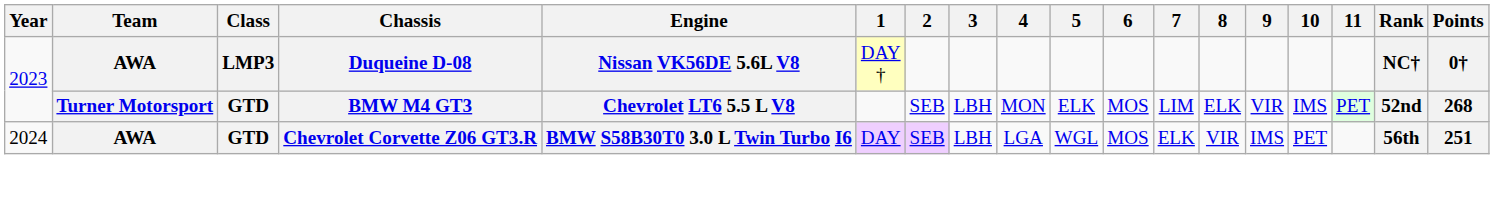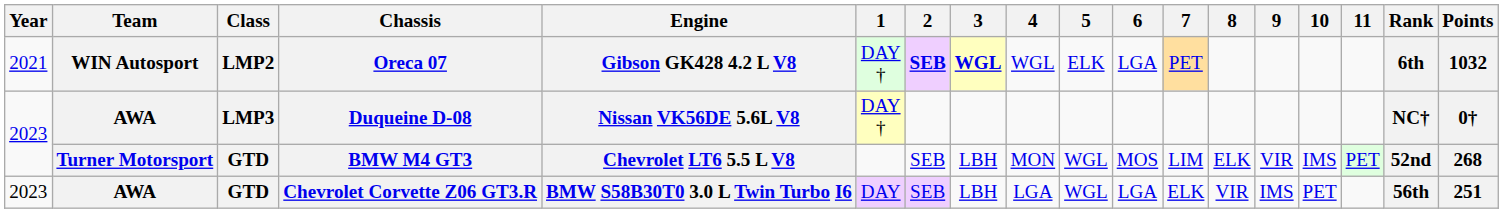+ row: 2021 | WIN Autosport | LMP2 | Oreca 07 | Gibson GK428 4.2 L V8 | DAY † | SEB | WGL | WGL | ELK | LGA | PET | 6th | 1032
BMW M4 GT3 | 5: ELK -> WGL
Chevrolet Corvette Z06 GT3.R | Year: 2024 -> 2023
Chevrolet Corvette Z06 GT3.R | 6: MOS -> LGA
